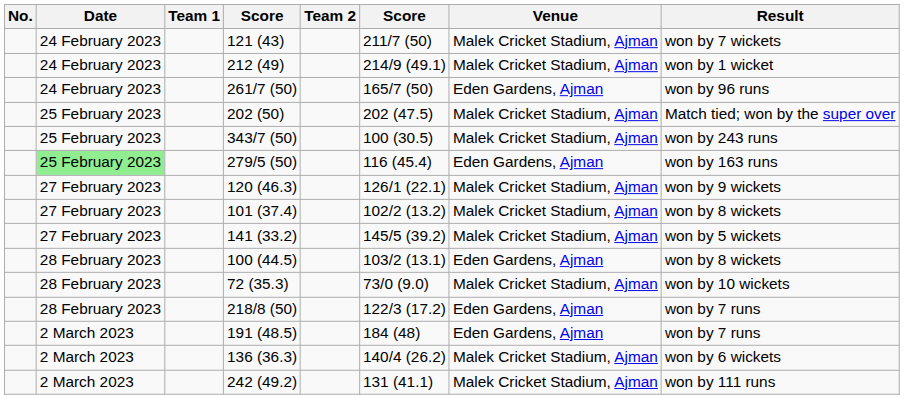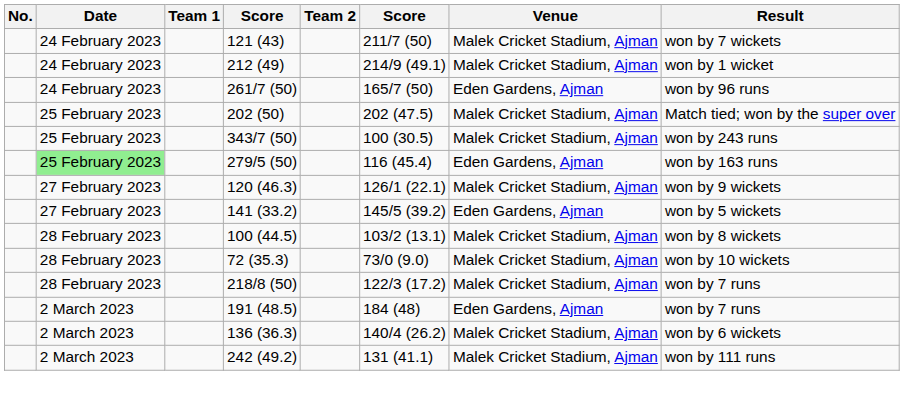- row: 27 February 2023 | 101 (37.4) | 102/2 (13.2) | Malek Cricket Stadium, Ajman | won by 8 wickets
141 (33.2) | Venue: Malek Cricket Stadium, Ajman -> Eden Gardens, Ajman
100 (44.5) | Venue: Eden Gardens, Ajman -> Malek Cricket Stadium, Ajman
218/8 (50) | Venue: Eden Gardens, Ajman -> Malek Cricket Stadium, Ajman
